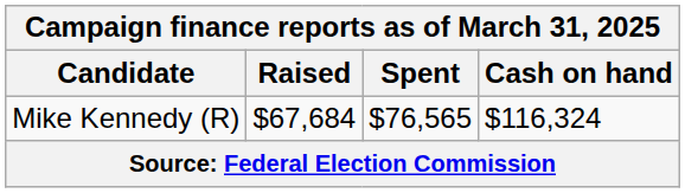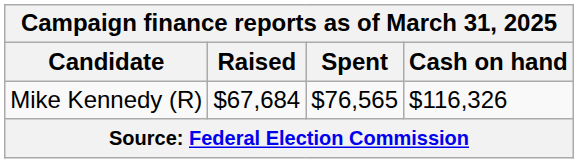Mike Kennedy (R) | Cash on hand: $116,324 -> $116,326
